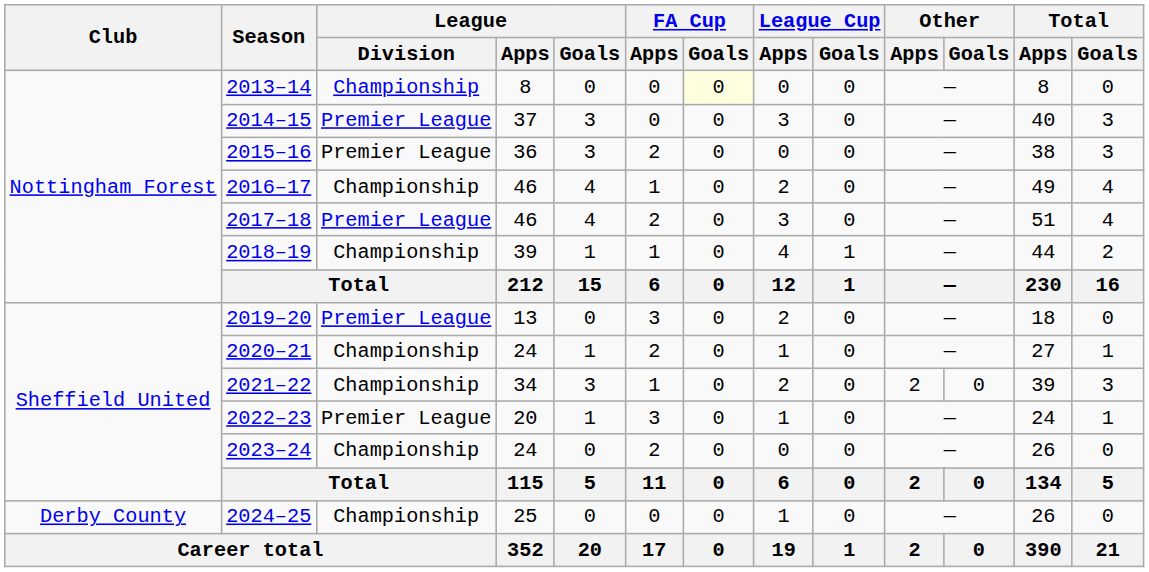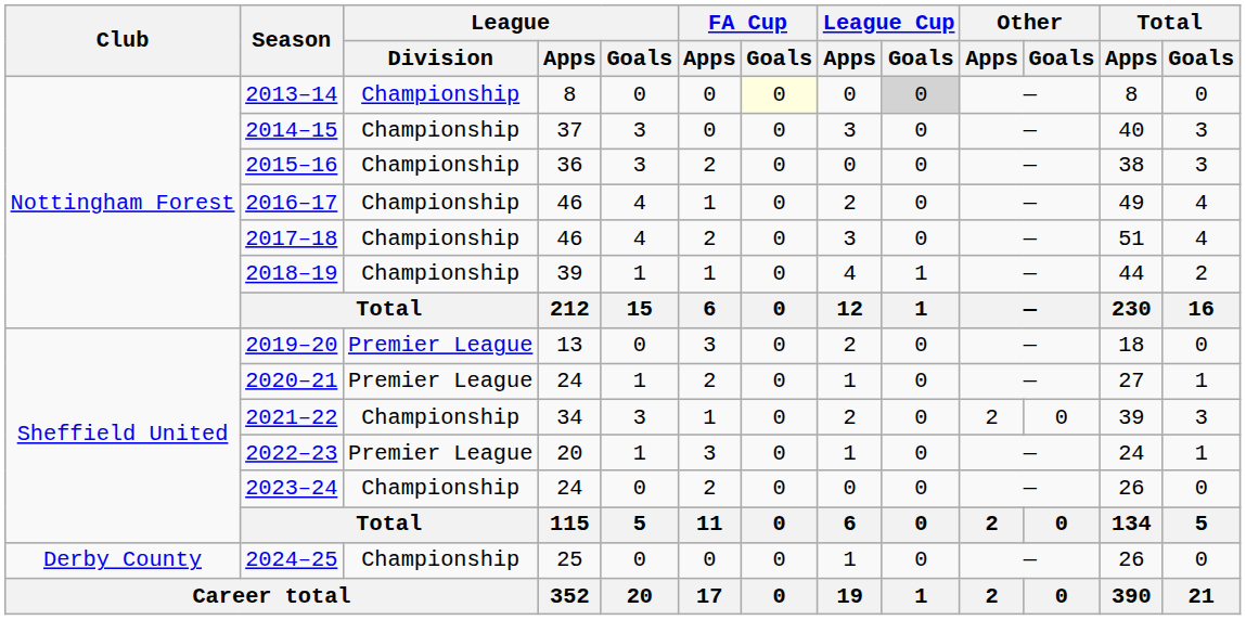2013–14 | League Cup / Goals: no background -> lightgrey background
2014–15 | League / Division: Premier League -> Championship
2015–16 | League / Division: Premier League -> Championship
2017–18 | League / Division: Premier League -> Championship
2020–21 | League / Division: Championship -> Premier League
